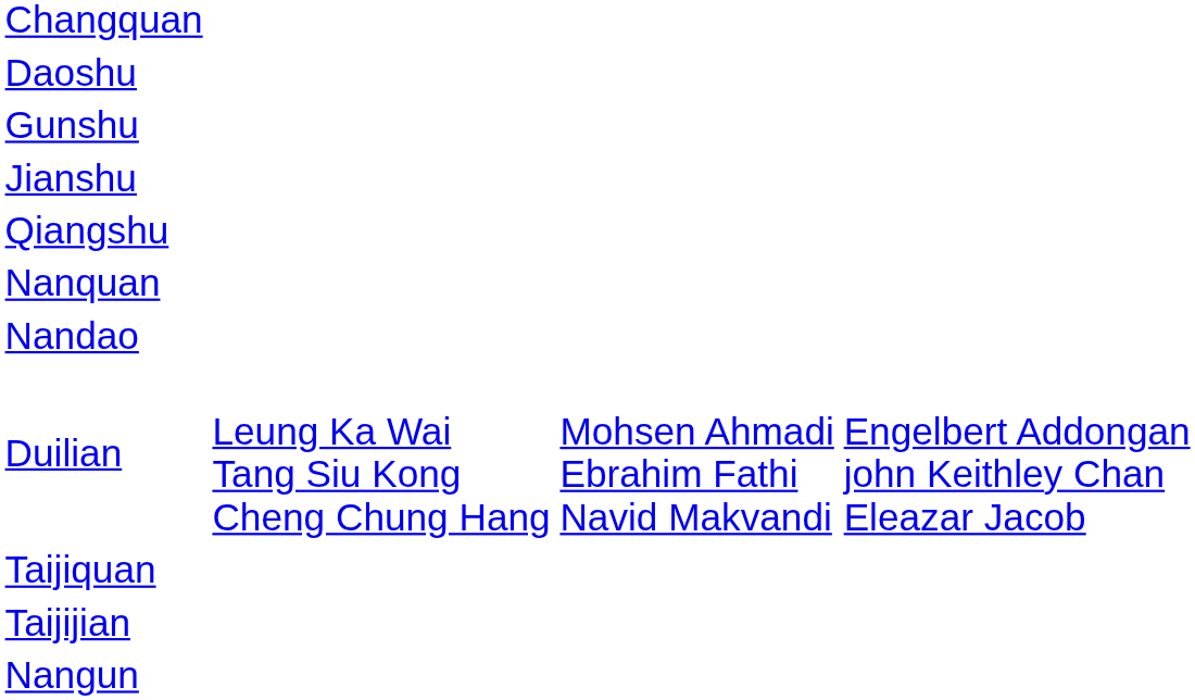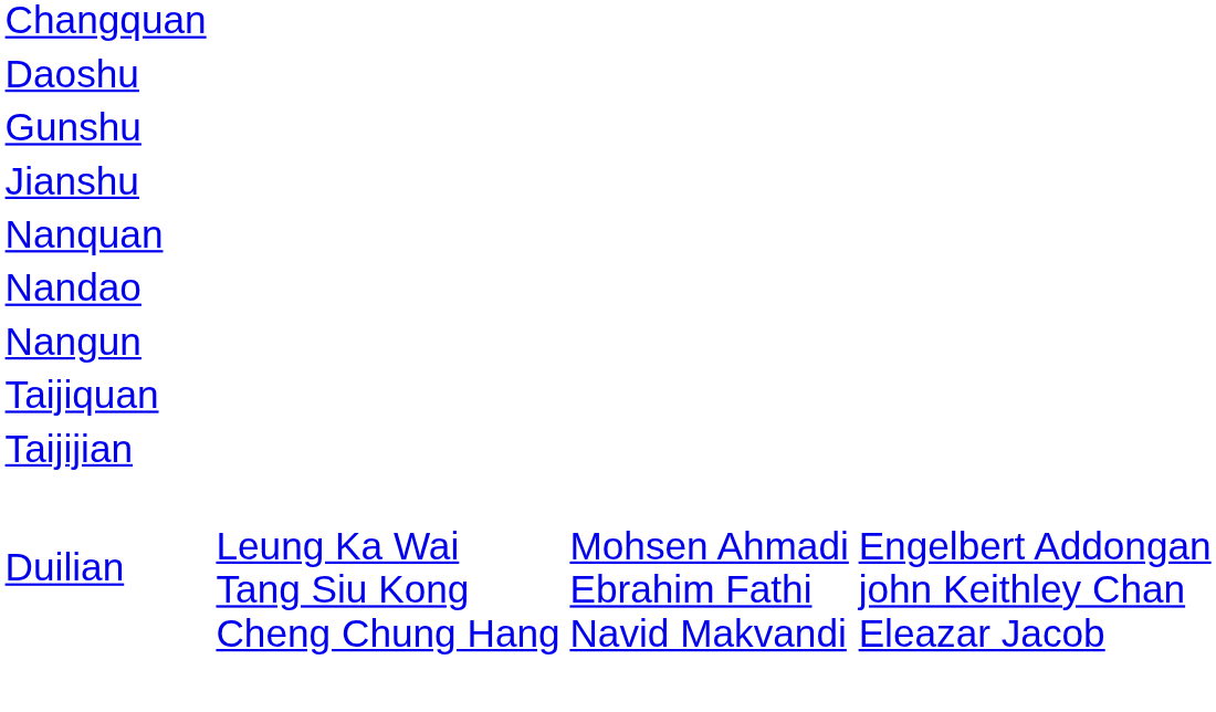- row: Qiangshu
rows swapped: Nangun <-> Duilian
